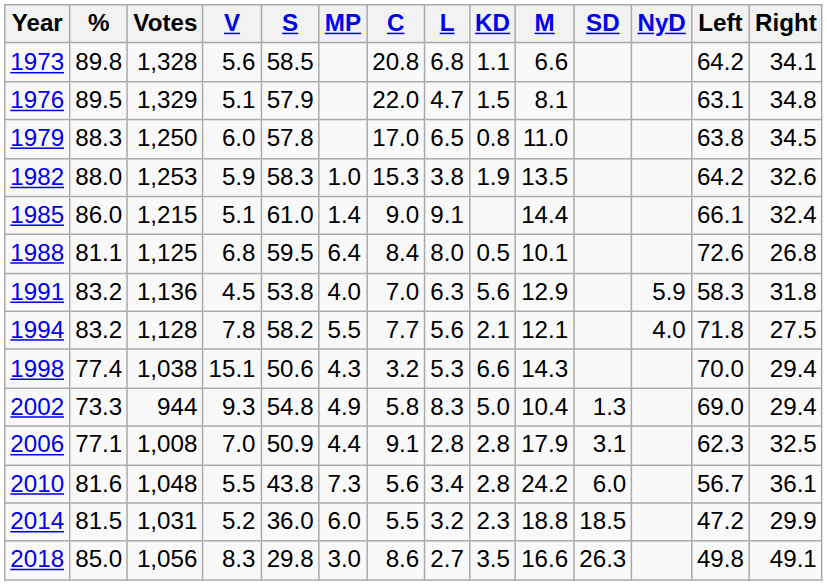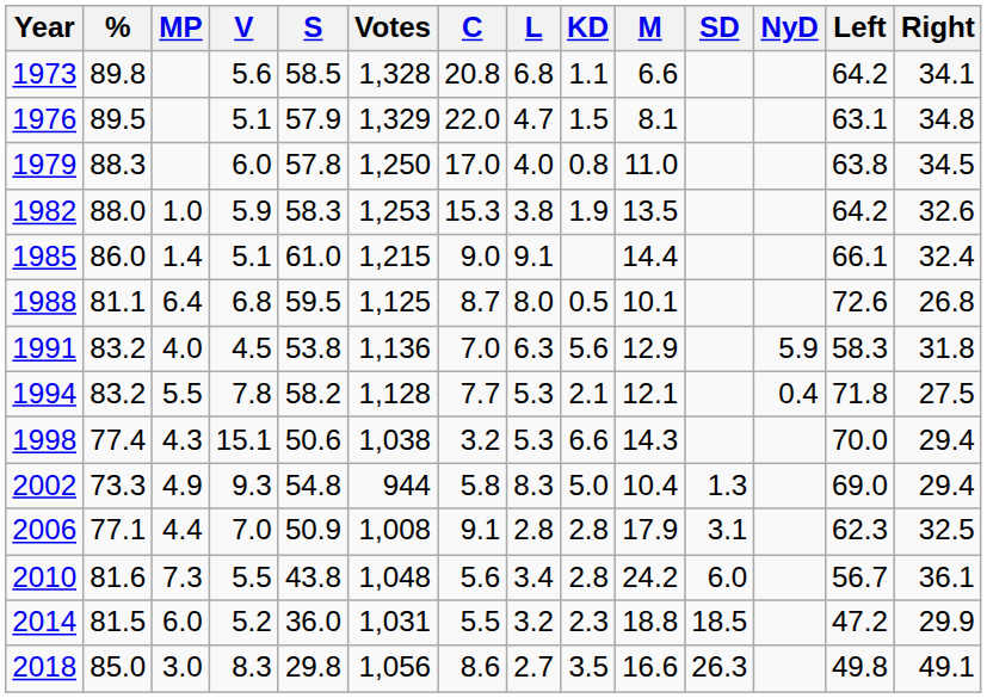columns swapped: Votes <-> MP
1979 | L: 6.5 -> 4.0
1988 | C: 8.4 -> 8.7
1994 | L: 5.6 -> 5.3
1994 | NyD: 4.0 -> 0.4
